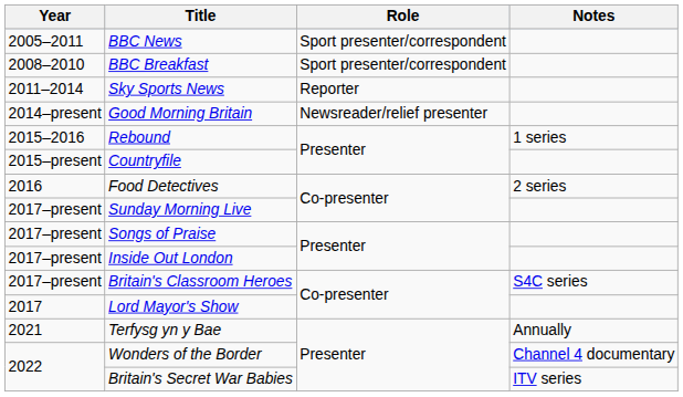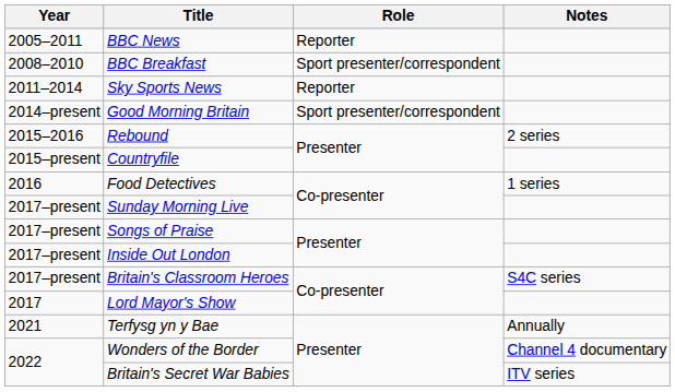BBC News | Role: Sport presenter/correspondent -> Reporter
Good Morning Britain | Role: Newsreader/relief presenter -> Sport presenter/correspondent
Rebound | Notes: 1 series -> 2 series
Food Detectives | Notes: 2 series -> 1 series
